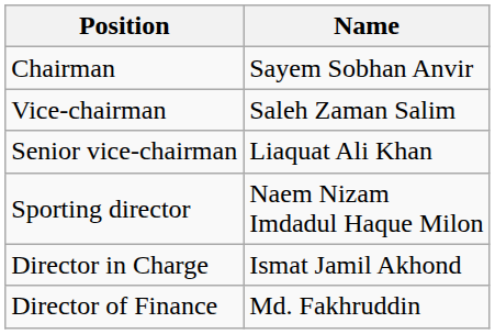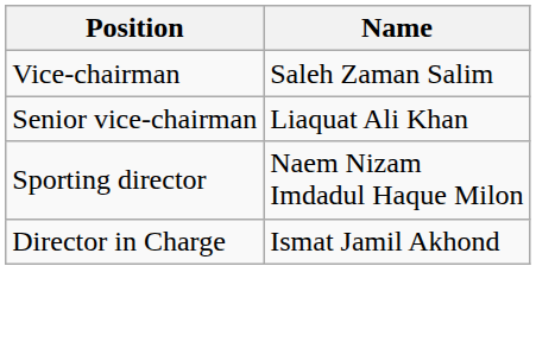- row: Chairman | Sayem Sobhan Anvir
- row: Director of Finance | Md. Fakhruddin
